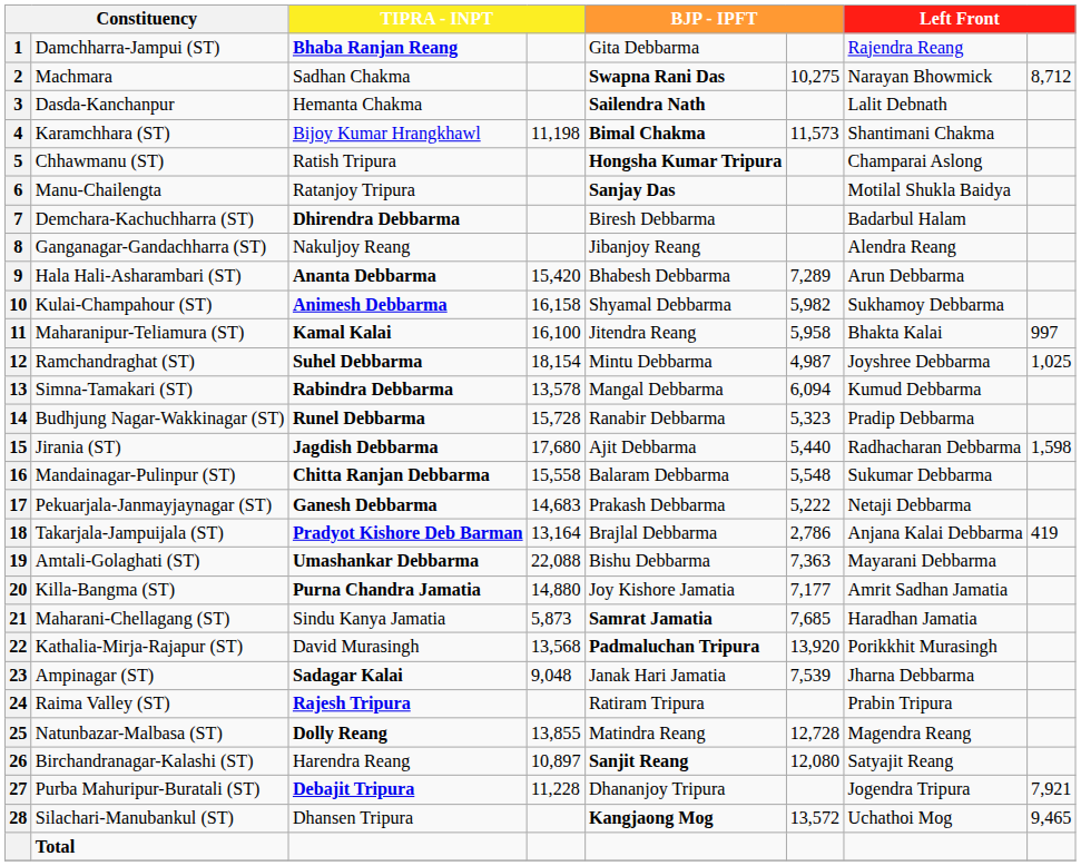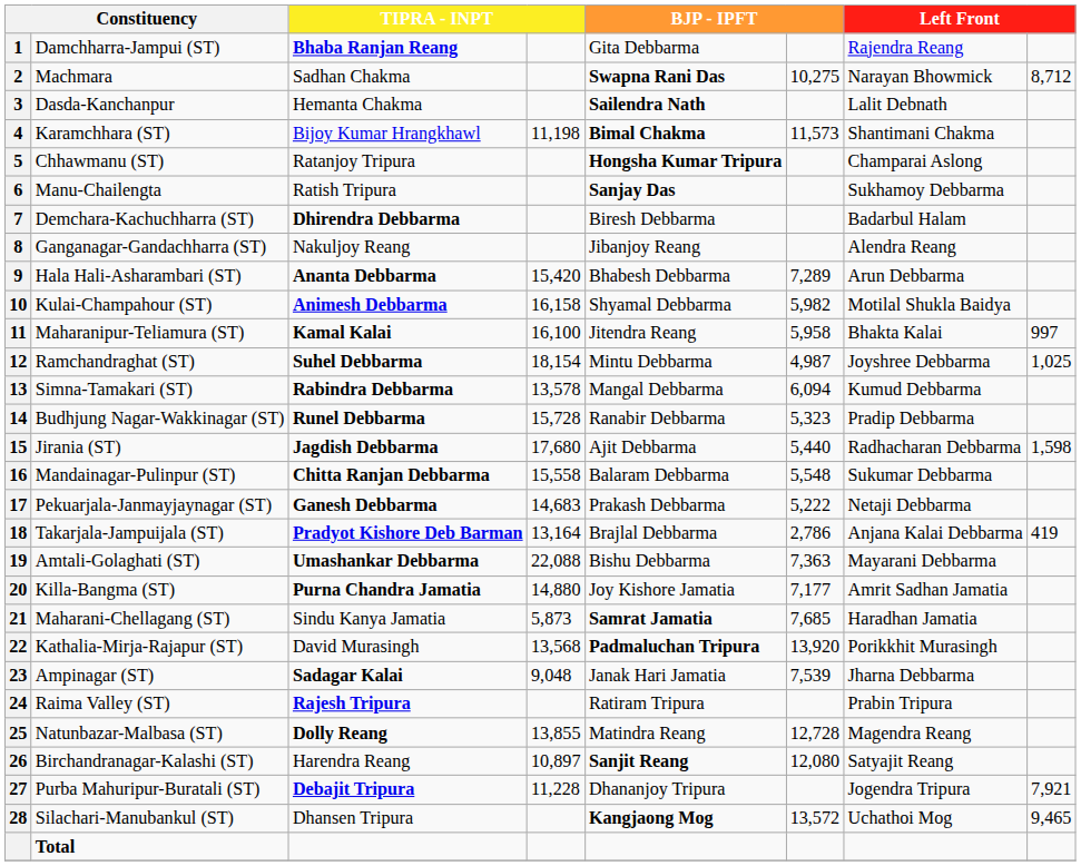Chhawmanu (ST) | column 3: Ratish Tripura -> Ratanjoy Tripura
Manu-Chailengta | column 3: Ratanjoy Tripura -> Ratish Tripura
Manu-Chailengta | column 7: Motilal Shukla Baidya -> Sukhamoy Debbarma
Kulai-Champahour (ST) | column 7: Sukhamoy Debbarma -> Motilal Shukla Baidya
